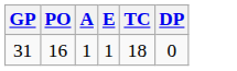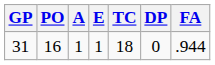+ column: FA | .944
